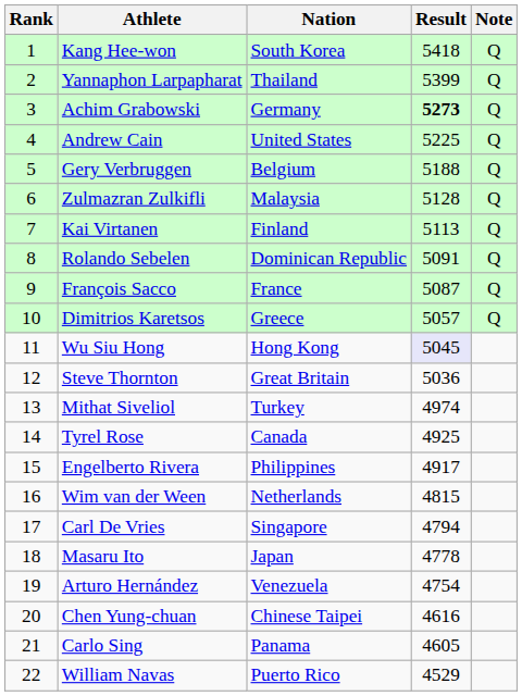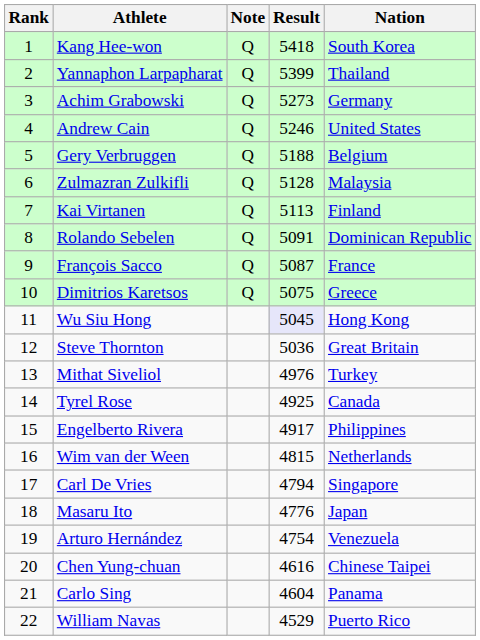columns swapped: Nation <-> Note
Achim Grabowski | Result: bold -> normal
Andrew Cain | Result: 5225 -> 5246
Dimitrios Karetsos | Result: 5057 -> 5075
Mithat Siveliol | Result: 4974 -> 4976
Masaru Ito | Result: 4778 -> 4776
Carlo Sing | Result: 4605 -> 4604
